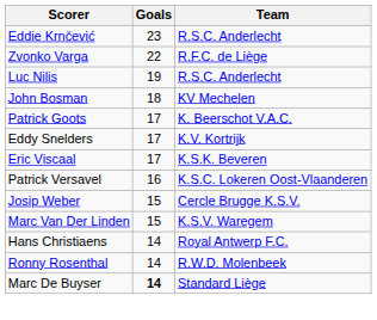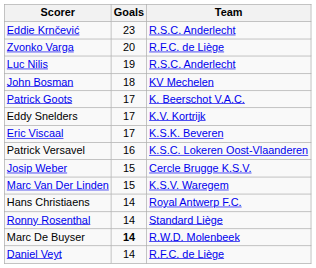Zvonko Varga | Goals: 22 -> 20
Ronny Rosenthal | Team: R.W.D. Molenbeek -> Standard Liège
Marc De Buyser | Team: Standard Liège -> R.W.D. Molenbeek
+ row: Daniel Veyt | 14 | R.F.C. de Liège
